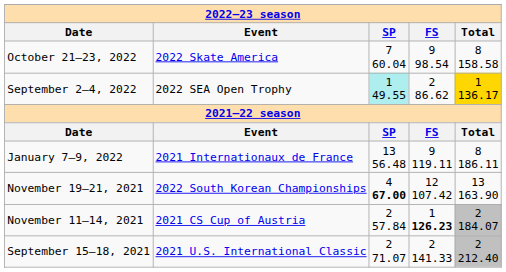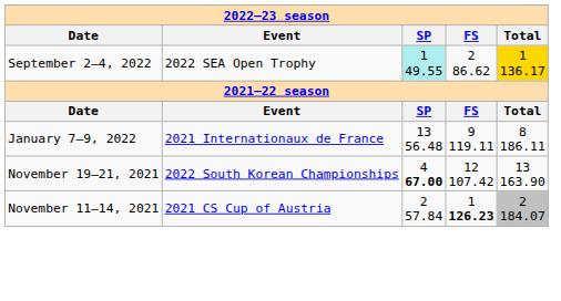- row: October 21–23, 2022 | 2022 Skate America | 7 60.04 | 9 98.54 | 8 158.58
- row: September 15–18, 2021 | 2021 U.S. International Classic | 2 71.07 | 2 141.33 | 2 212.40
